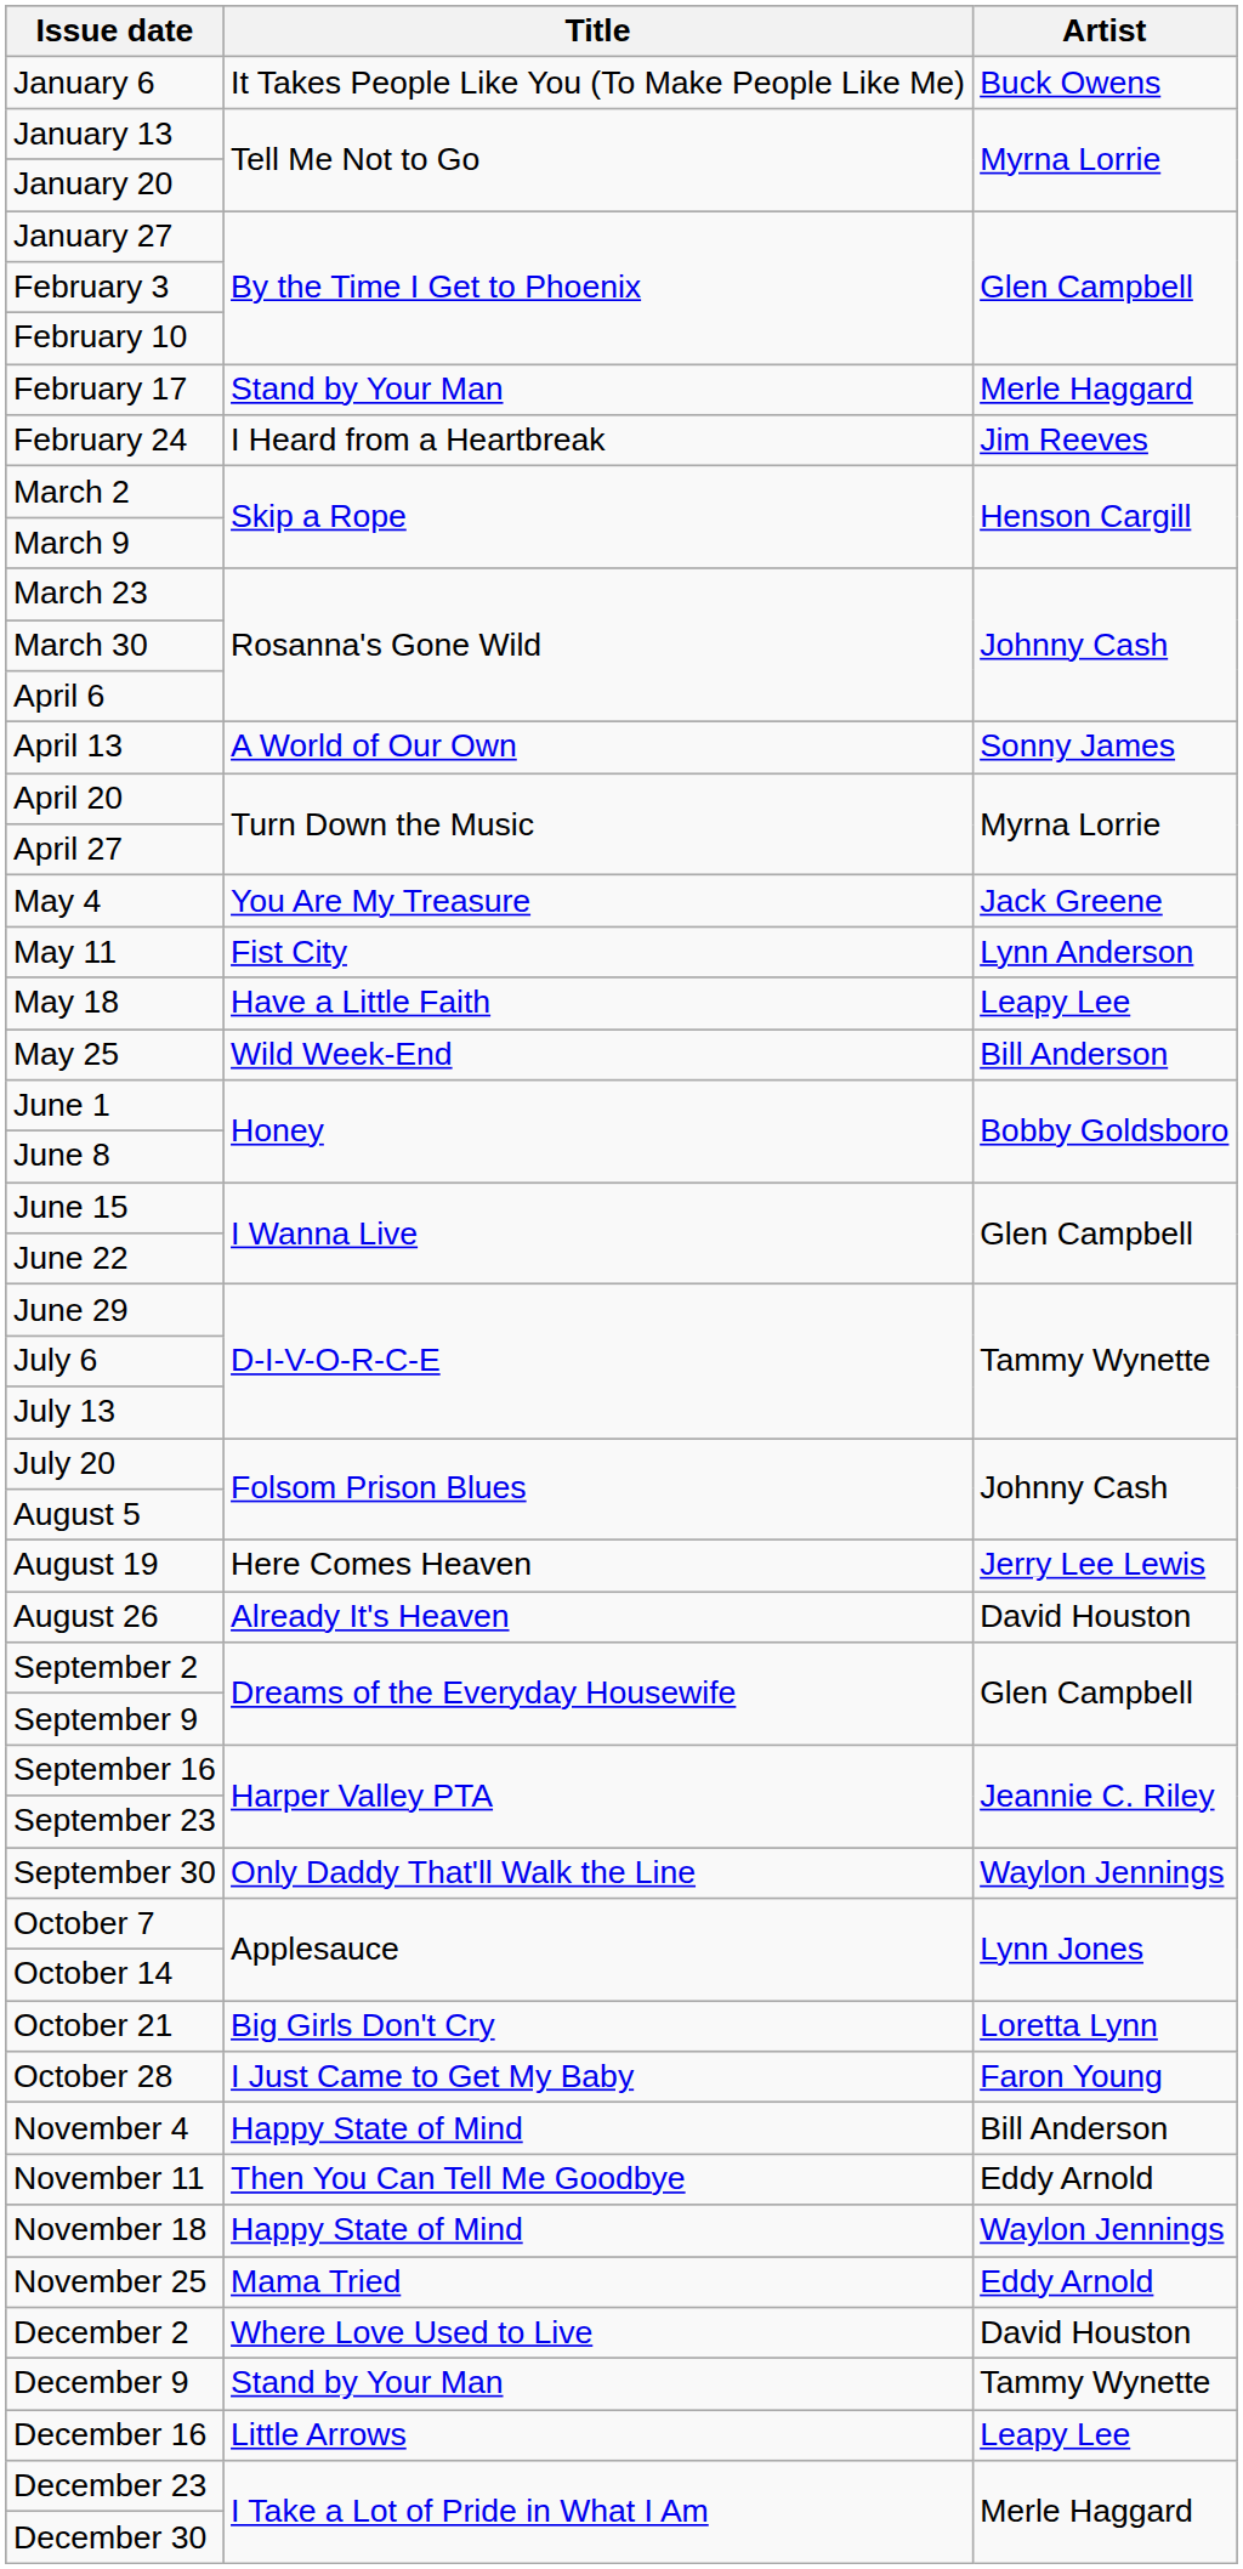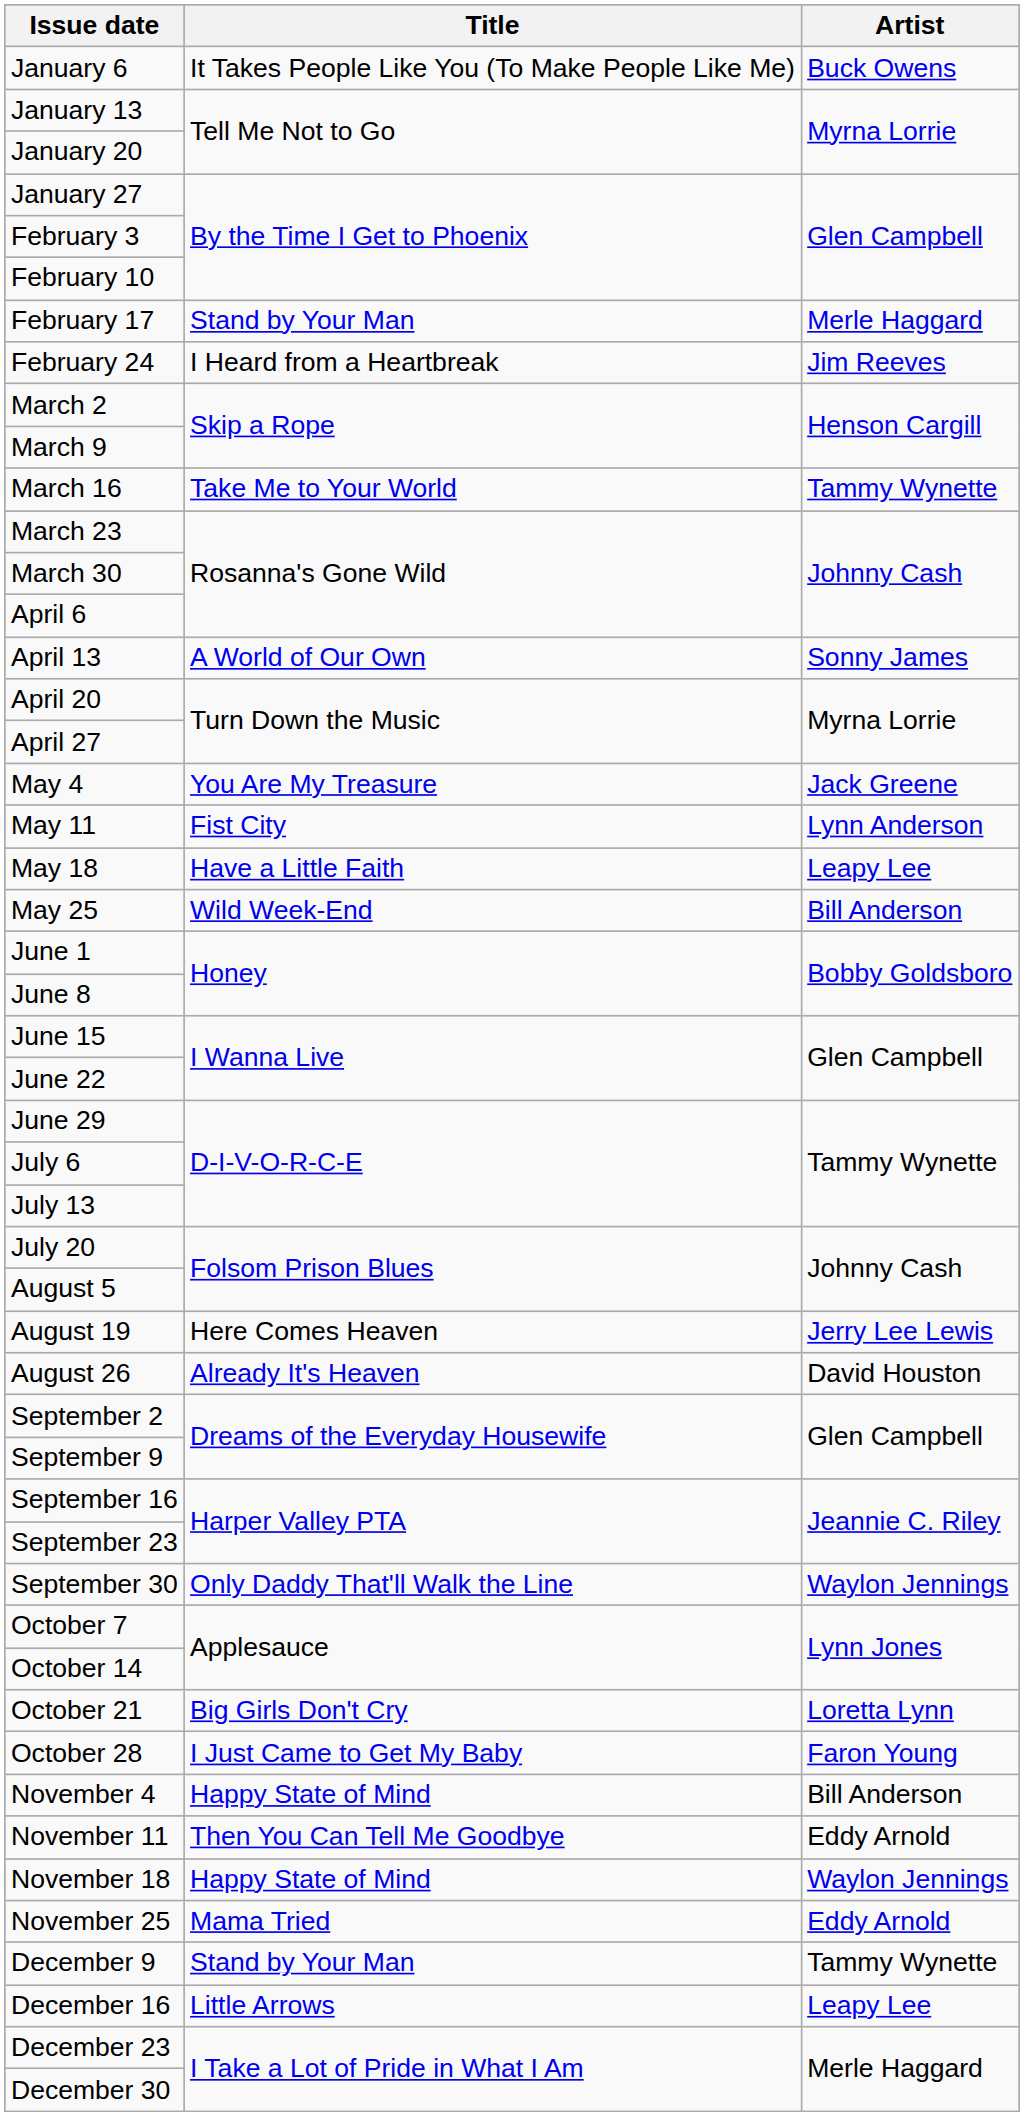+ row: March 16 | Take Me to Your World | Tammy Wynette
- row: December 2 | Where Love Used to Live | David Houston
